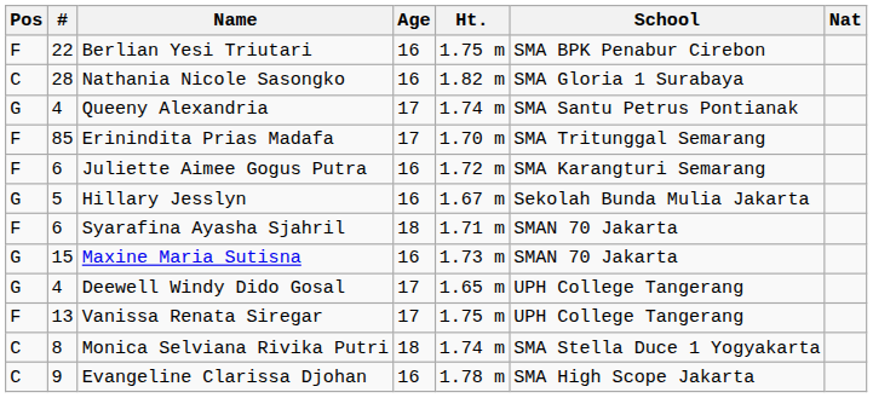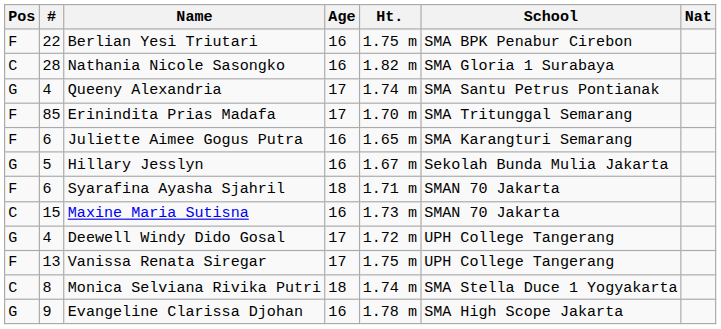Juliette Aimee Gogus Putra | Ht.: 1.72 m -> 1.65 m
Maxine Maria Sutisna | Pos: G -> C
Deewell Windy Dido Gosal | Ht.: 1.65 m -> 1.72 m
Evangeline Clarissa Djohan | Pos: C -> G
